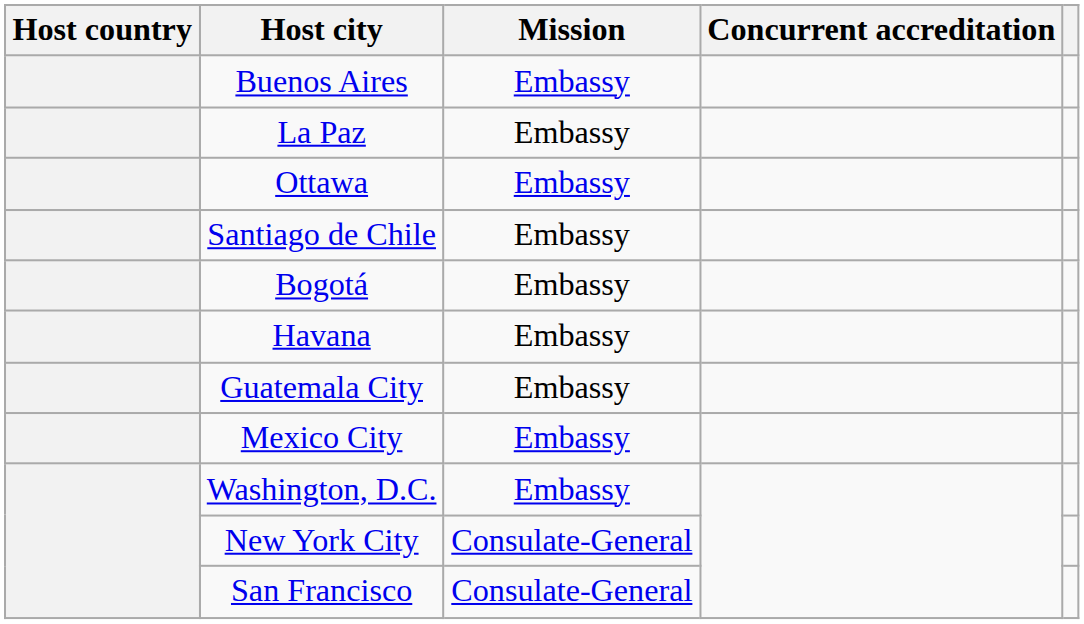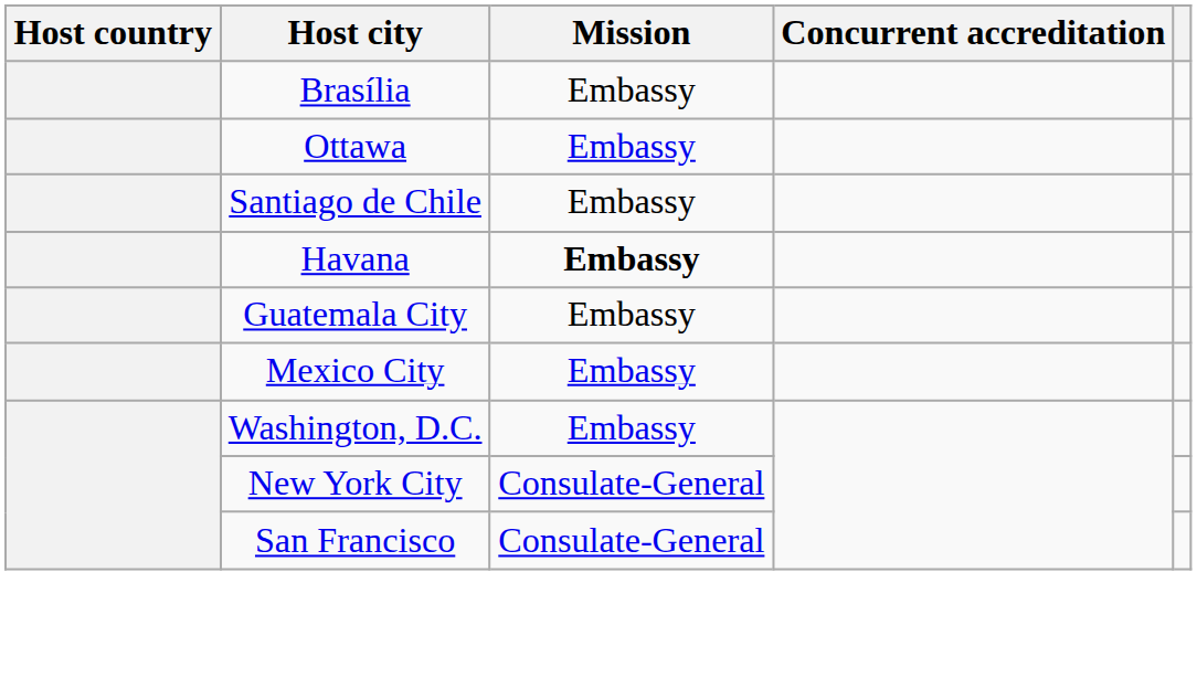+ row: Brasília | Embassy
- row: Buenos Aires | Embassy
- row: La Paz | Embassy
- row: Bogotá | Embassy
Havana | Mission: normal -> bold
